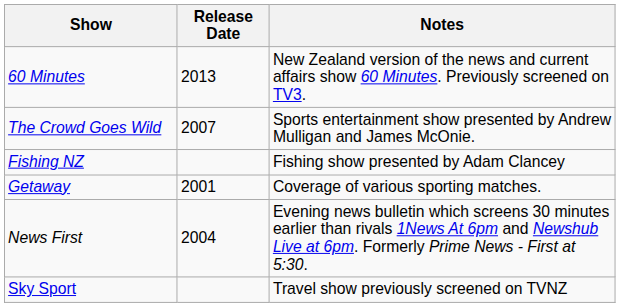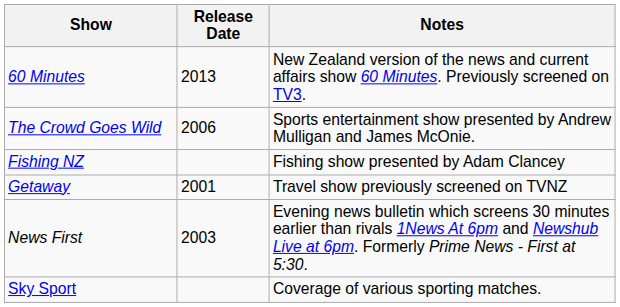The Crowd Goes Wild | Release Date: 2007 -> 2006
Getaway | Notes: Coverage of various sporting matches. -> Travel show previously screened on TVNZ
News First | Release Date: 2004 -> 2003
Sky Sport | Notes: Travel show previously screened on TVNZ -> Coverage of various sporting matches.
